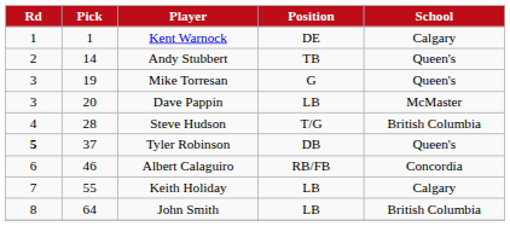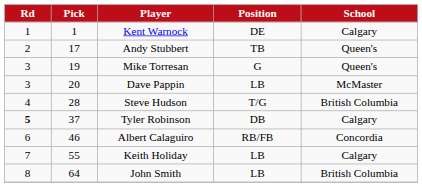Andy Stubbert | Pick: 14 -> 17
Tyler Robinson | School: Queen's -> Calgary
